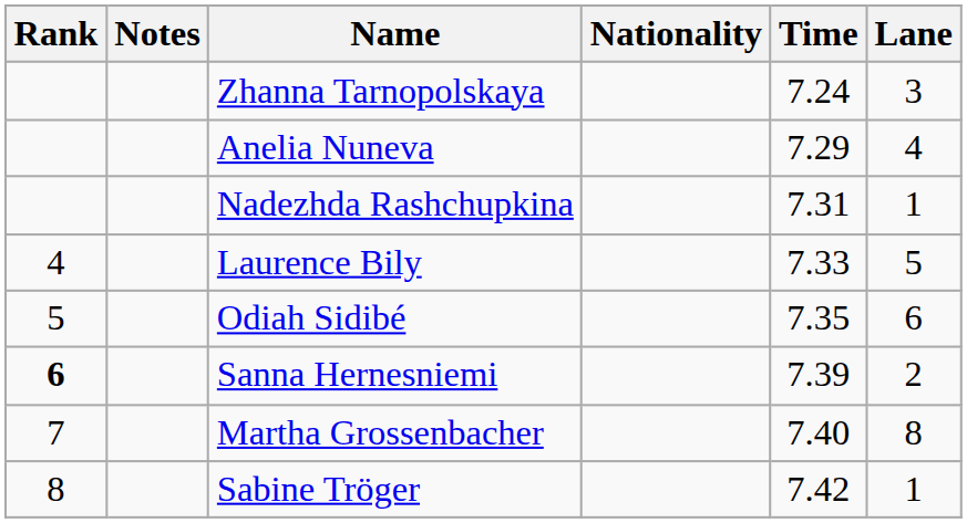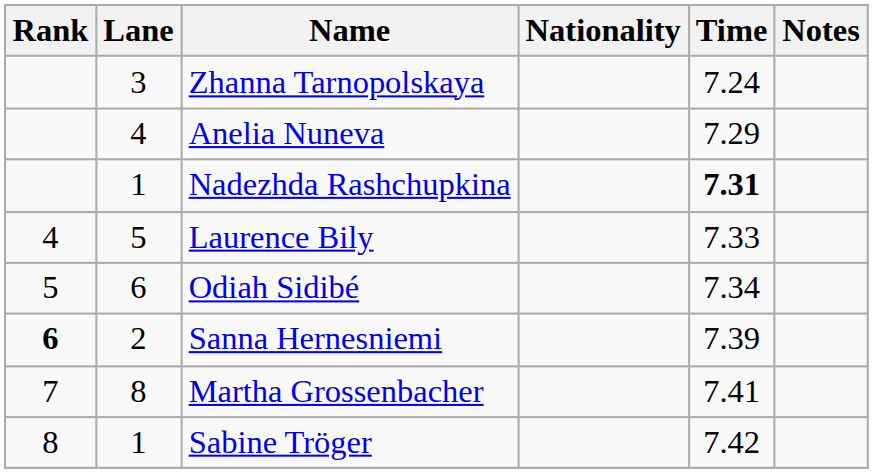columns swapped: Lane <-> Notes
Nadezhda Rashchupkina | Time: normal -> bold
Odiah Sidibé | Time: 7.35 -> 7.34
Martha Grossenbacher | Time: 7.40 -> 7.41
